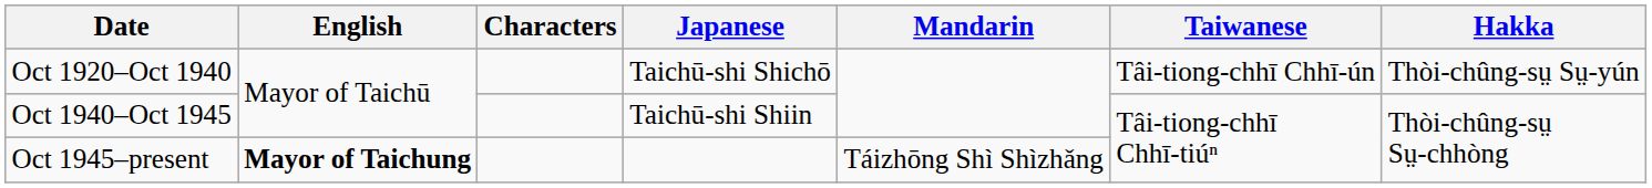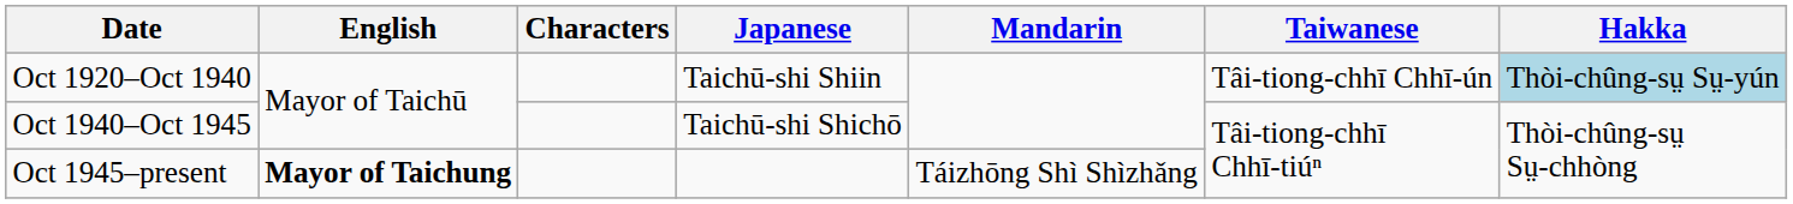Oct 1920–Oct 1940 | Japanese: Taichū-shi Shichō -> Taichū-shi Shiin
Oct 1920–Oct 1940 | Hakka: no background -> lightblue background
Oct 1940–Oct 1945 | Japanese: Taichū-shi Shiin -> Taichū-shi Shichō
